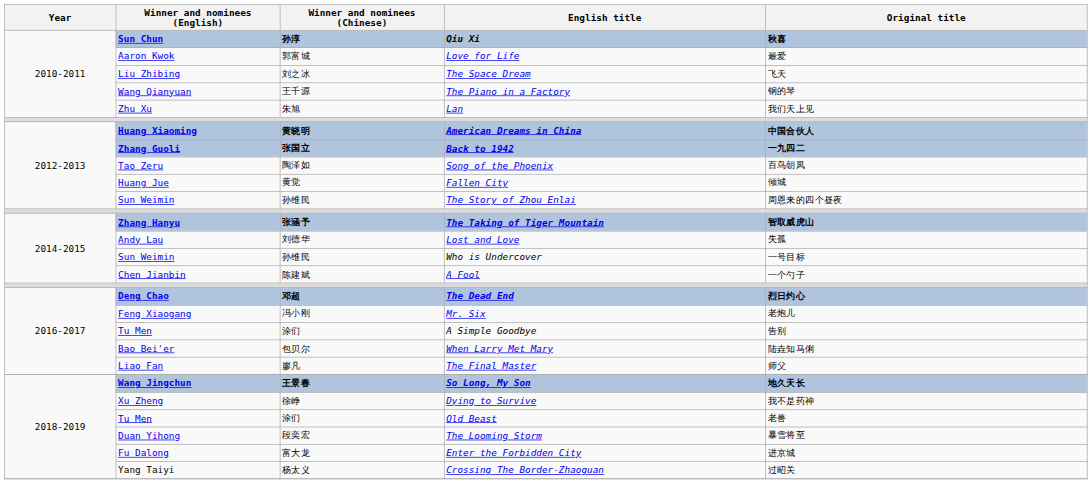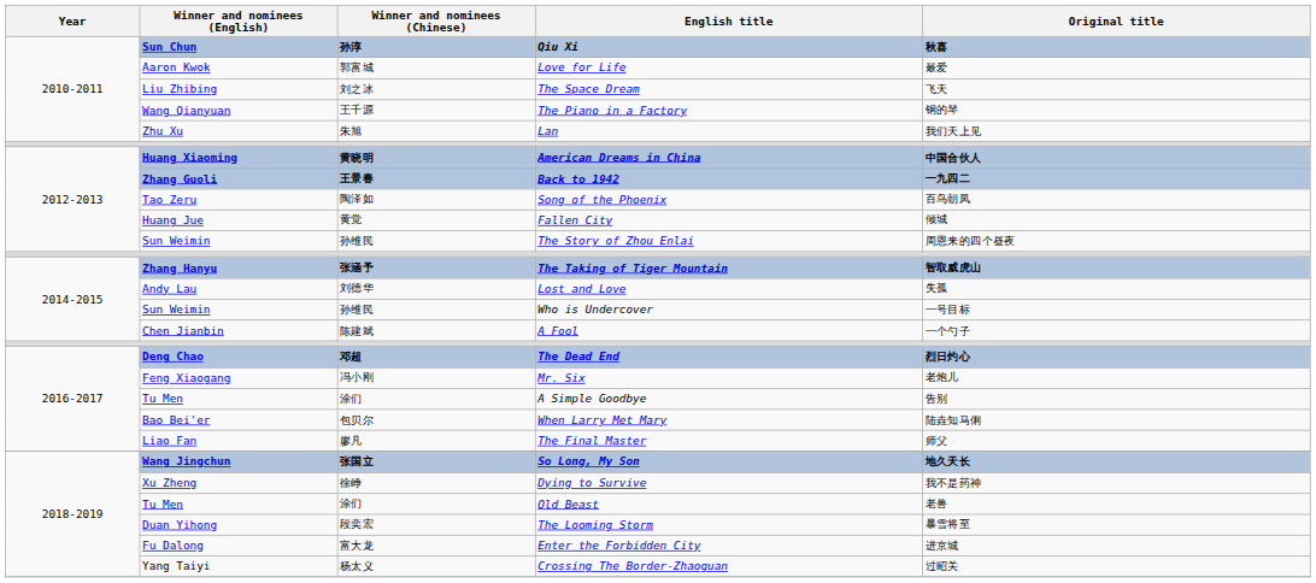Back to 1942 | Winner and nominees (Chinese): 张国立 -> 王景春
So Long, My Son | Winner and nominees (Chinese): 王景春 -> 张国立
